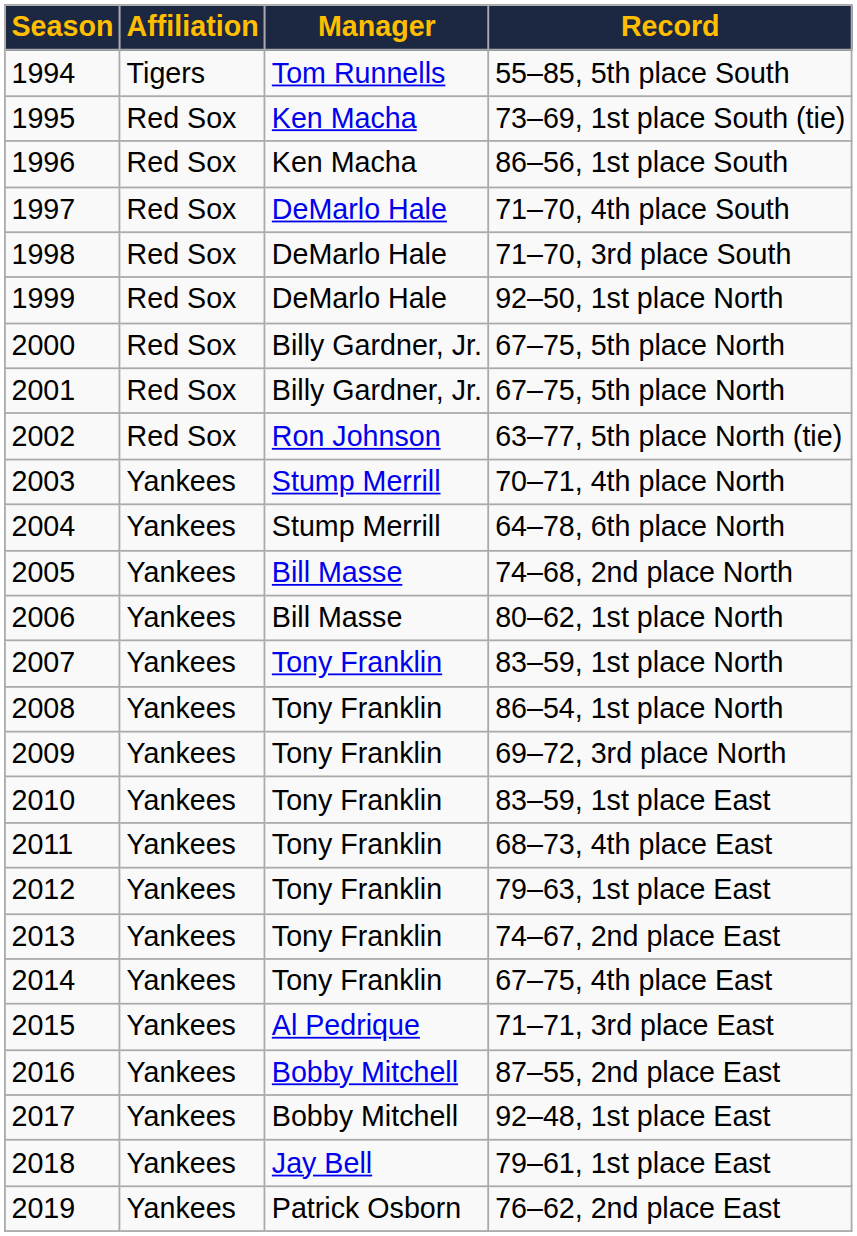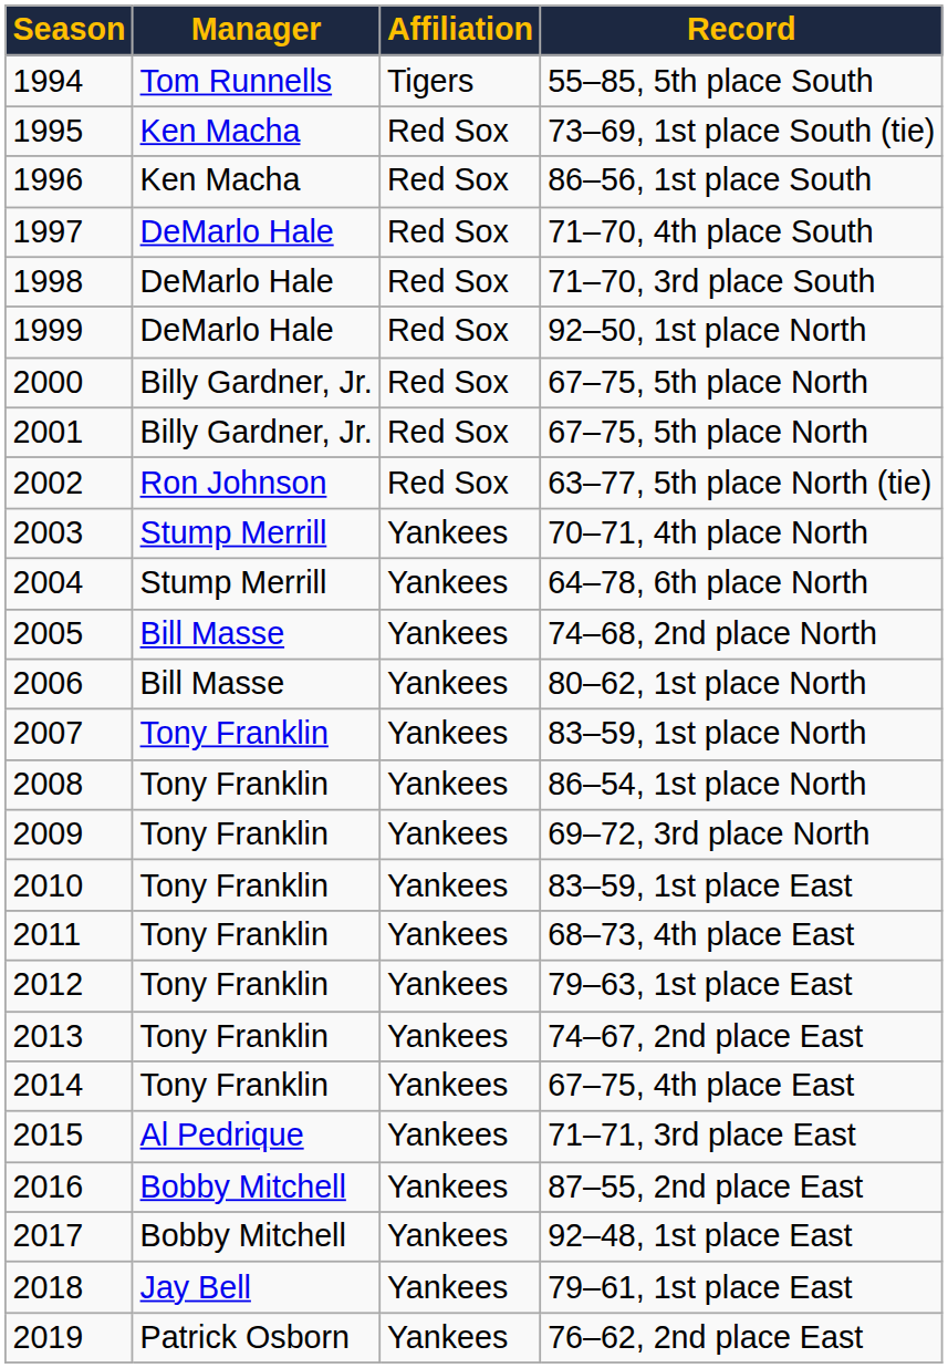columns swapped: Affiliation <-> Manager
